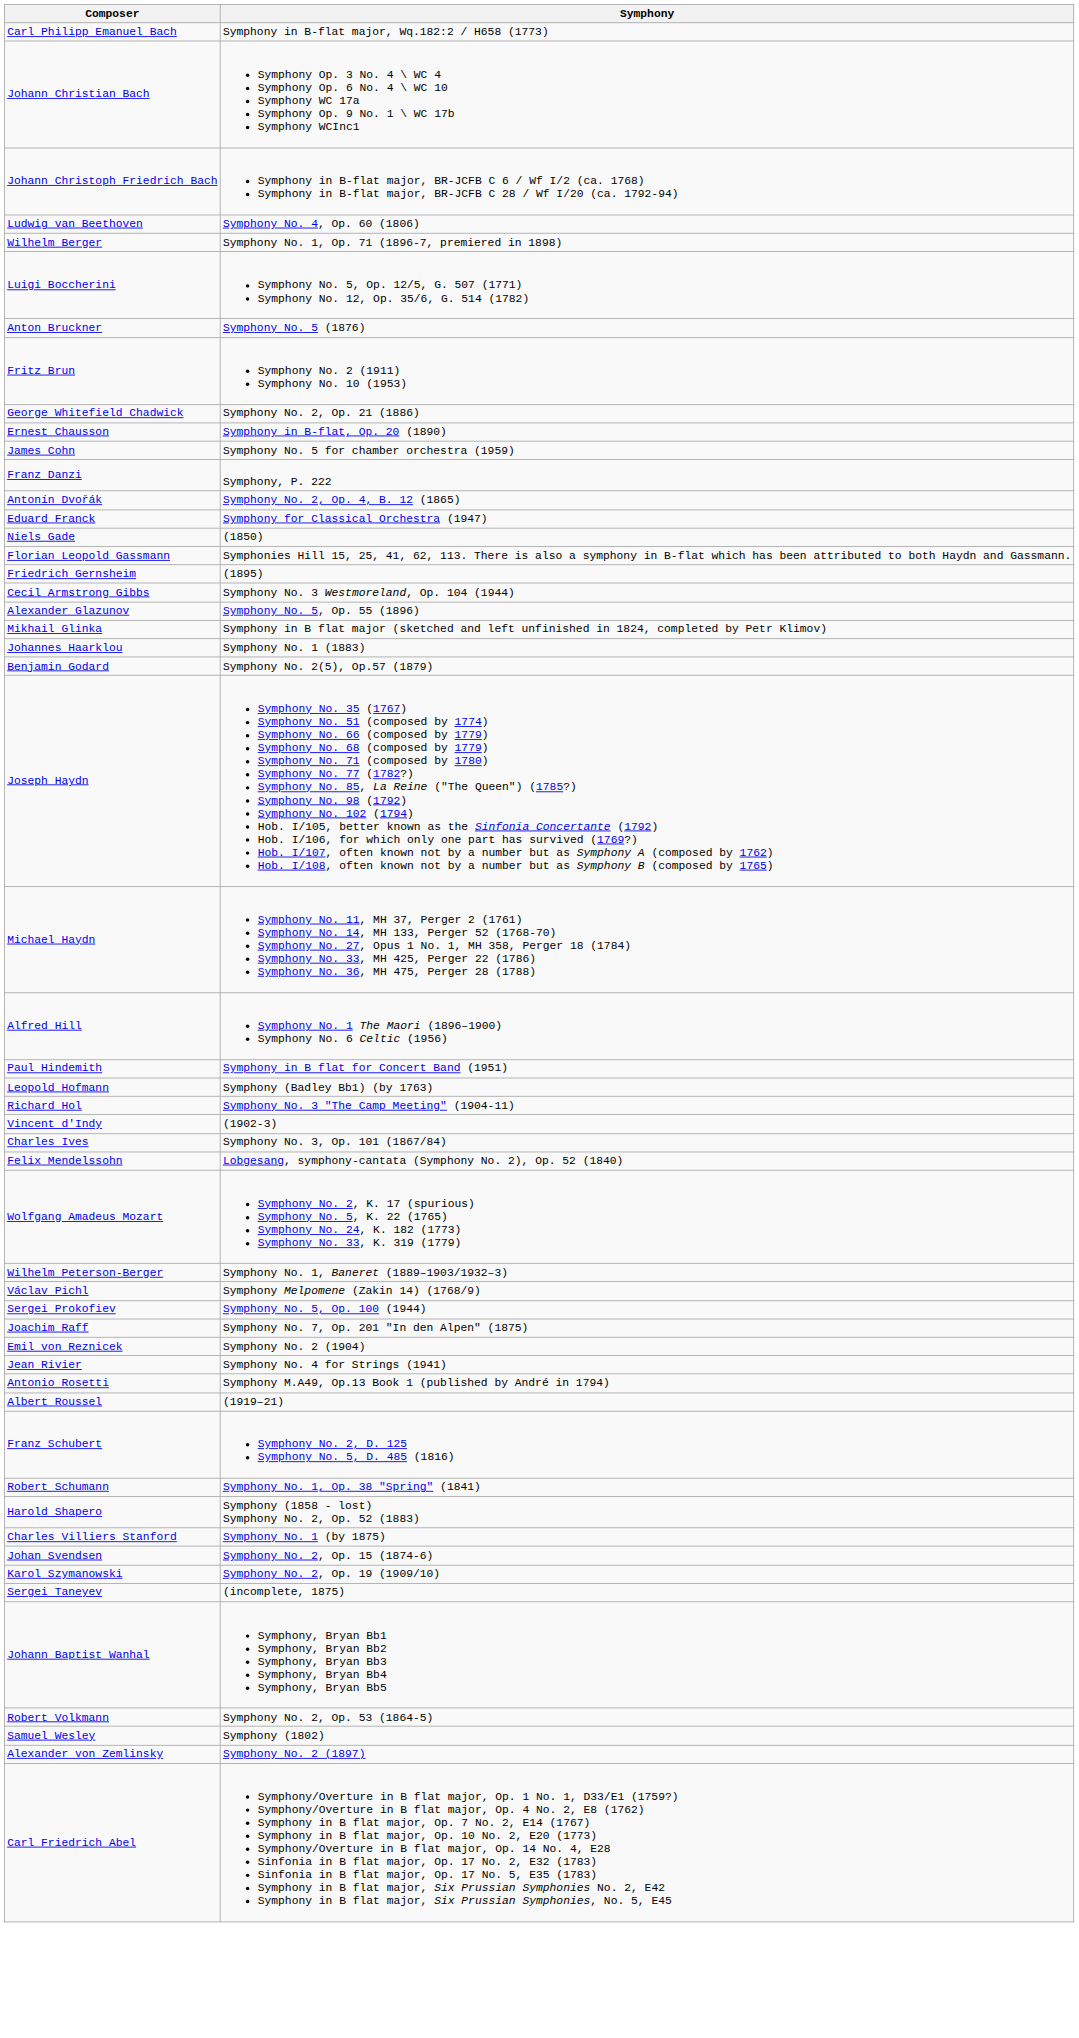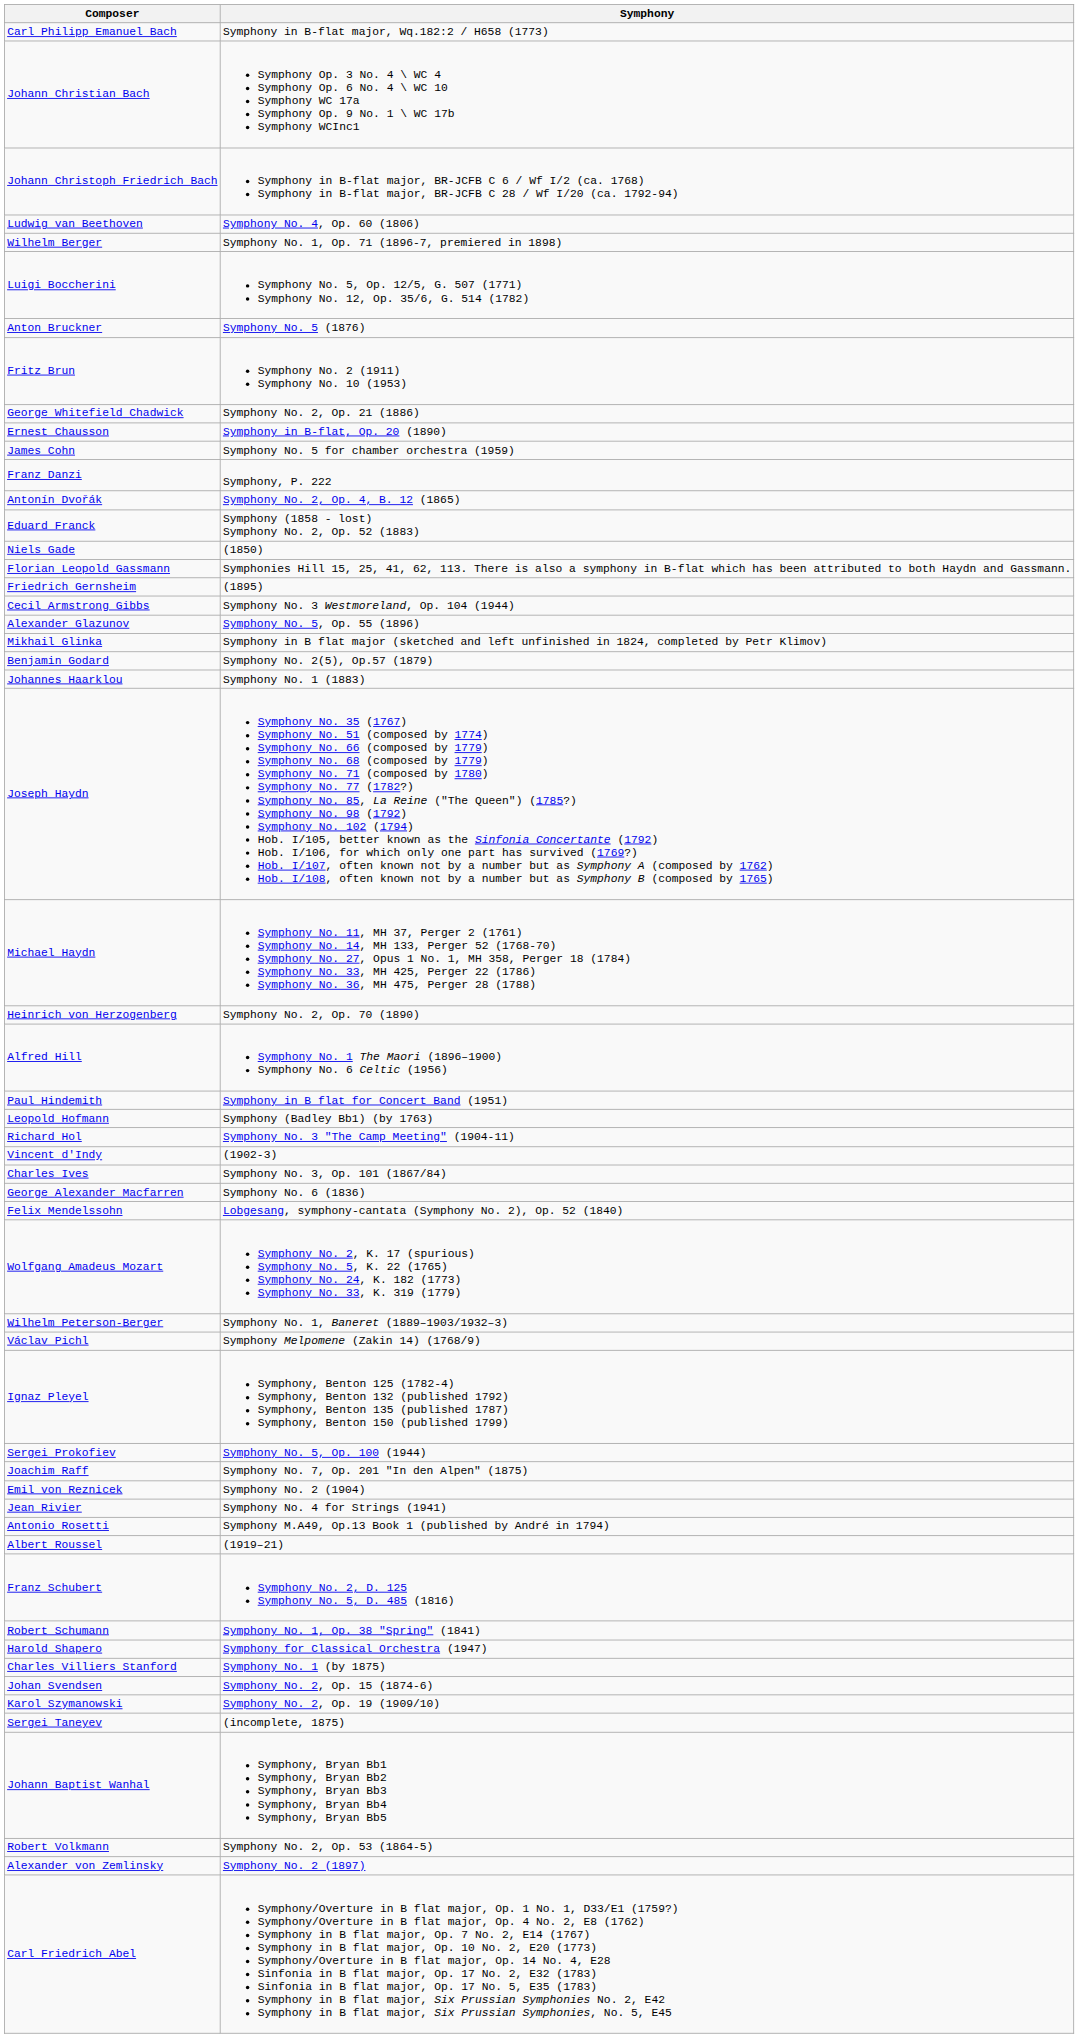Eduard Franck | Symphony: Symphony for Classical Orchestra (1947) -> Symphony (1858 - lost) Symphony No. 2, Op. 52 (1883)
rows swapped: Benjamin Godard <-> Johannes Haarklou
+ row: Heinrich von Herzogenberg | Symphony No. 2, Op. 70 (1890)
+ row: George Alexander Macfarren | Symphony No. 6 (1836)
+ row: Ignaz Pleyel | Symphony, Benton 125 (1782-4) Symphony, Benton 132 (published 1792) Symphony, Benton 135 (published 1787) Symphony, Benton 150 (published 1799)
Harold Shapero | Symphony: Symphony (1858 - lost) Symphony No. 2, Op. 52 (1883) -> Symphony for Classical Orchestra (1947)
- row: Samuel Wesley | Symphony (1802)
